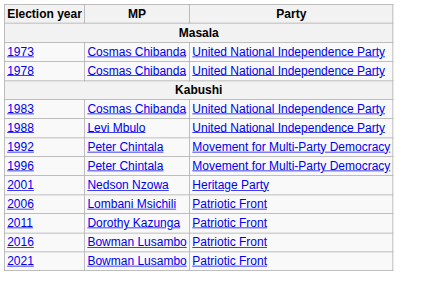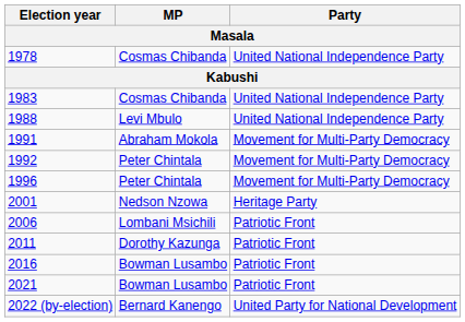- row: 1973 | Cosmas Chibanda | United National Independence Party
+ row: 1991 | Abraham Mokola | Movement for Multi-Party Democracy
+ row: 2022 (by-election) | Bernard Kanengo | United Party for National Development
